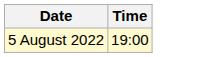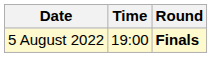+ column: Round | Finals
